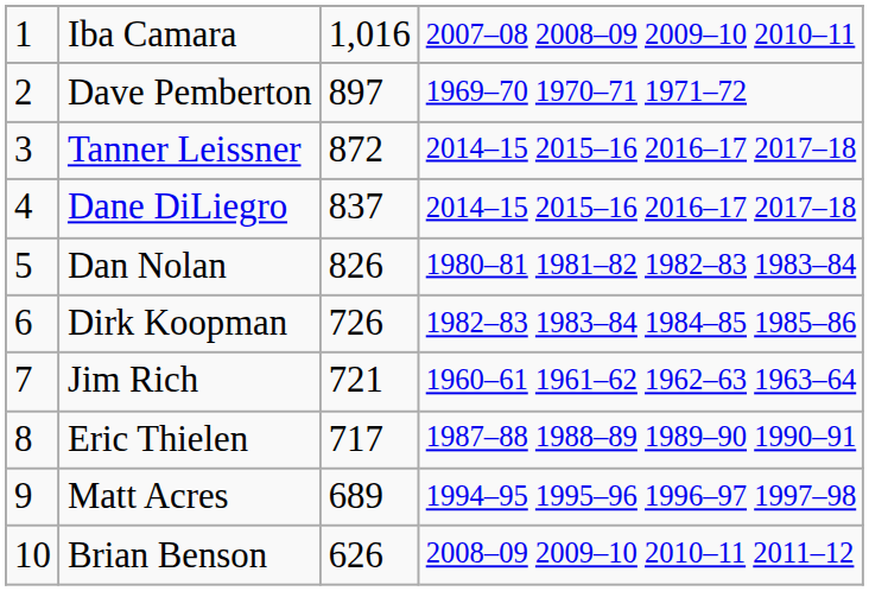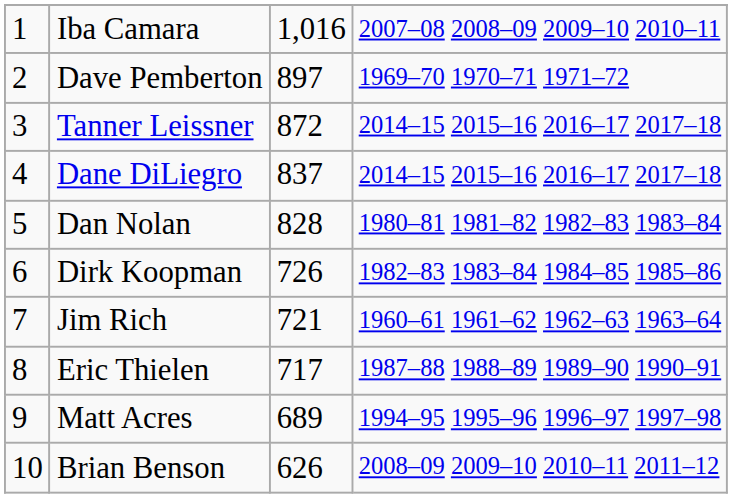Dan Nolan | column 3: 826 -> 828
